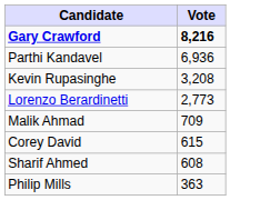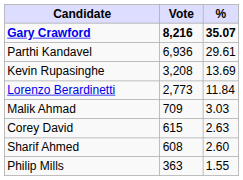+ column: % | 35.07 | 29.61 | 13.69 | 11.84 | 3.03 | 2.63 | 2.60 | 1.55
